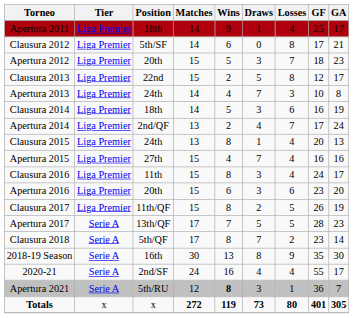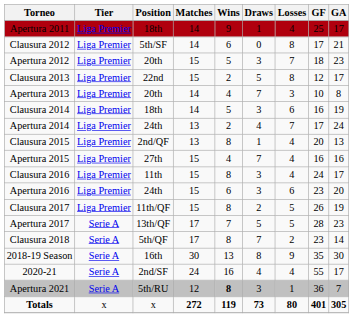Apertura 2013 | Position: 24th -> 20th
Apertura 2014 | Position: 2nd/QF -> 24th
Clausura 2015 | Position: 24th -> 2nd/QF
Apertura 2016 | Position: 20th -> 24th
